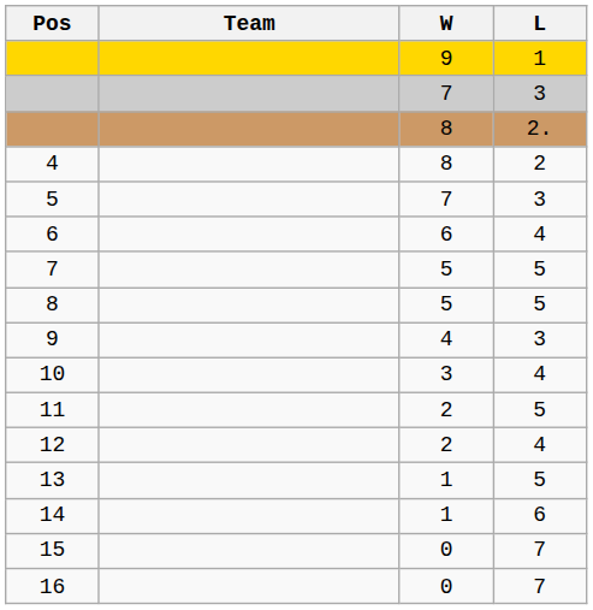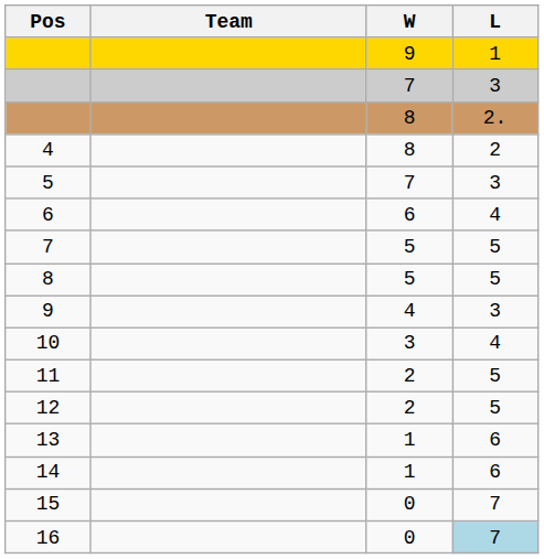12 | L: 4 -> 5
13 | L: 5 -> 6
16 | L: no background -> lightblue background
